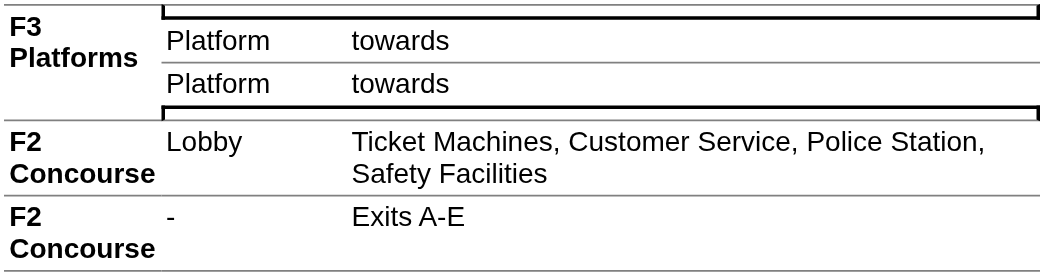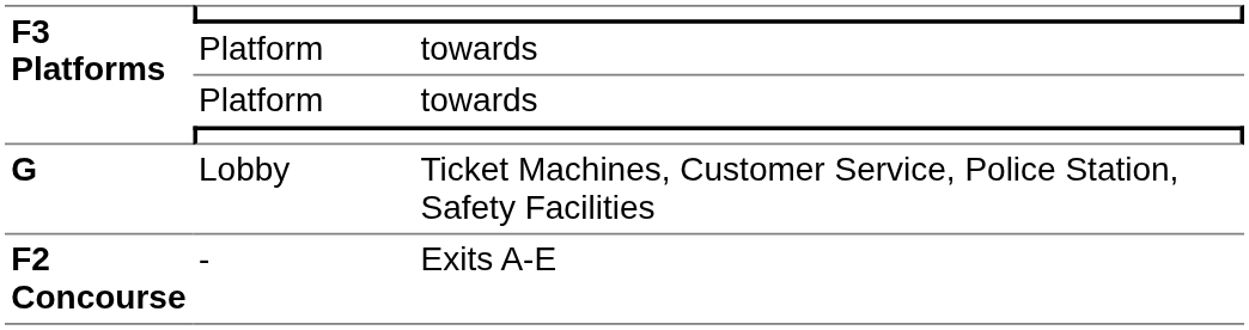Lobby | F3 Platforms: F2 Concourse -> G
